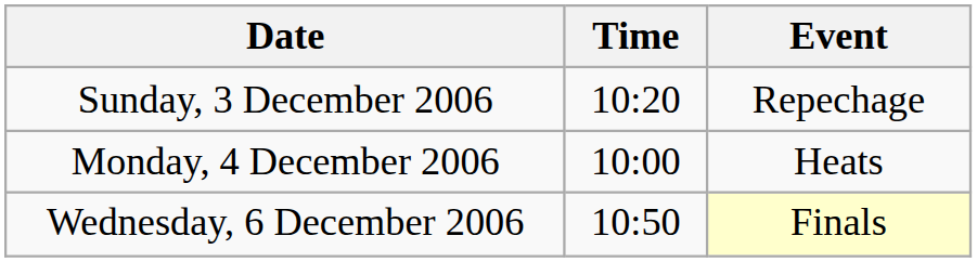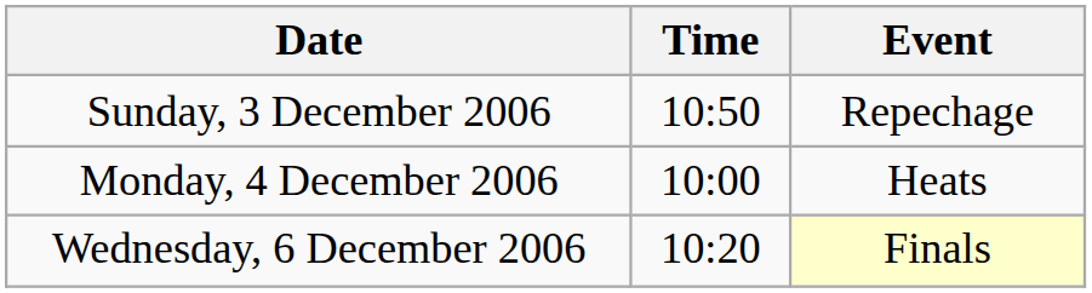Sunday, 3 December 2006 | Time: 10:20 -> 10:50
Wednesday, 6 December 2006 | Time: 10:50 -> 10:20
